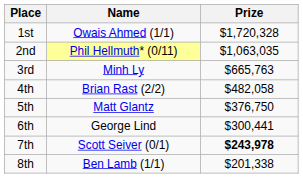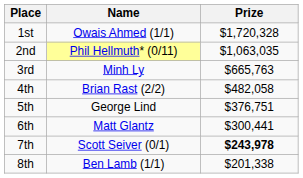5th | Name: Matt Glantz -> George Lind
5th | Prize: $376,750 -> $376,751
6th | Name: George Lind -> Matt Glantz
